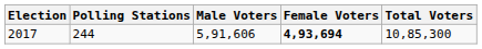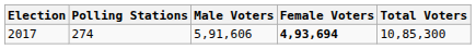2017 | Polling Stations: 244 -> 274
